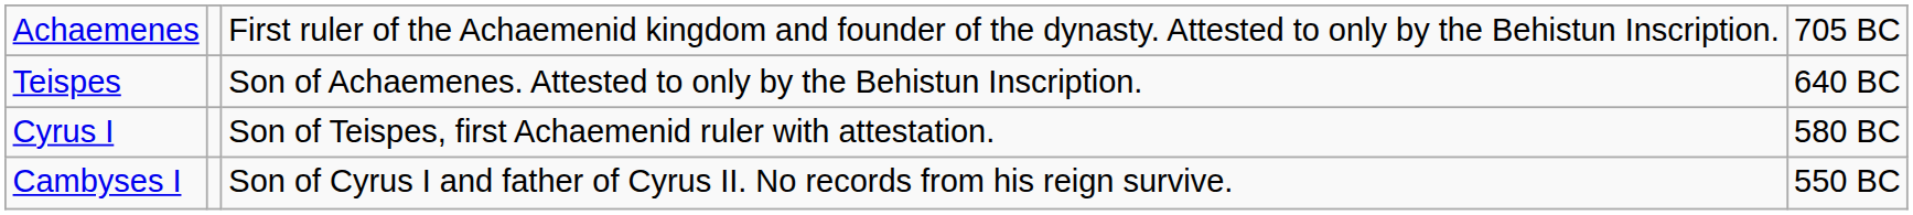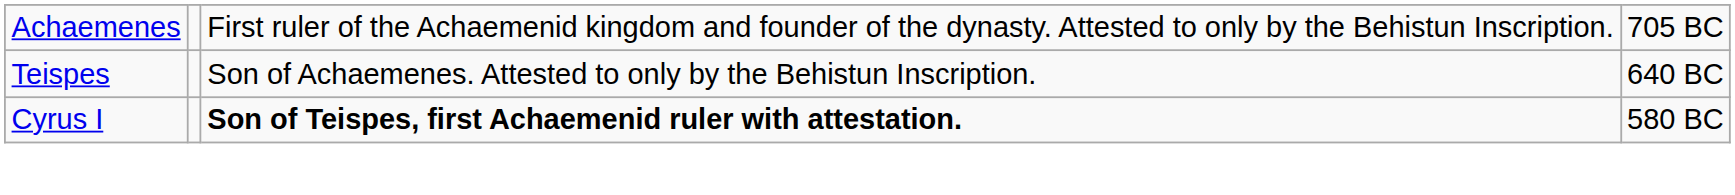Cyrus I | column 3: normal -> bold
- row: Cambyses I | Son of Cyrus I and father of Cyrus II. No records from his reign survive. | 550 BC
